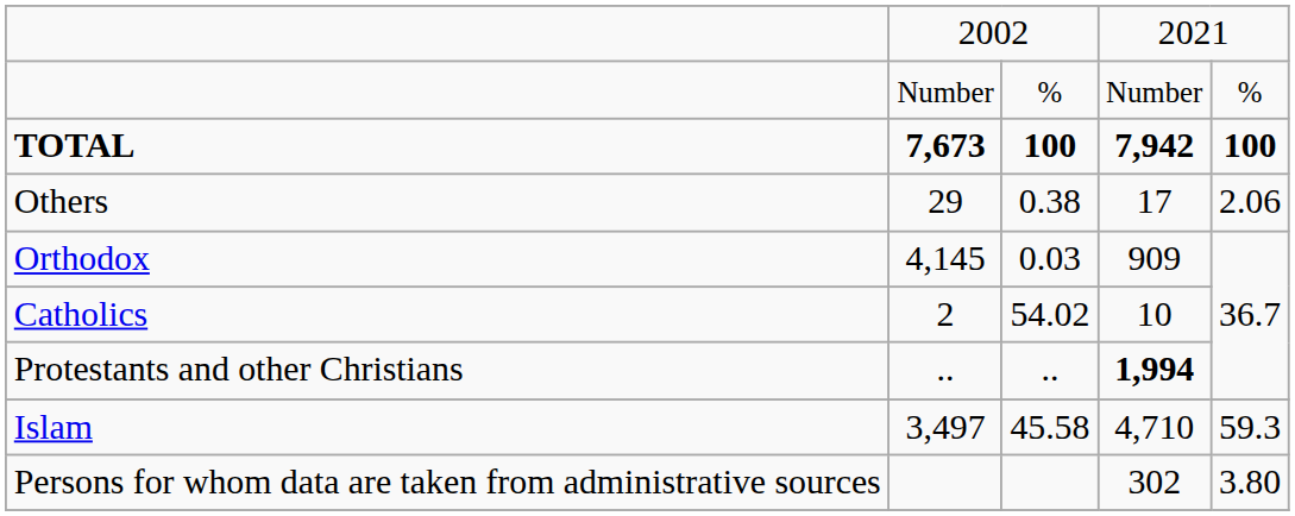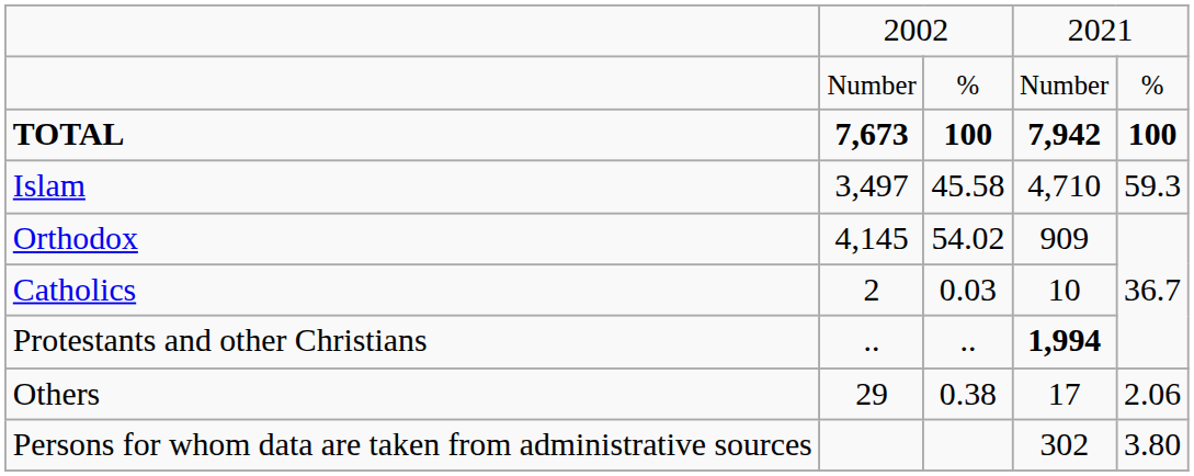rows swapped: Islam <-> Others
Orthodox | column 3: 0.03 -> 54.02
Catholics | column 3: 54.02 -> 0.03
